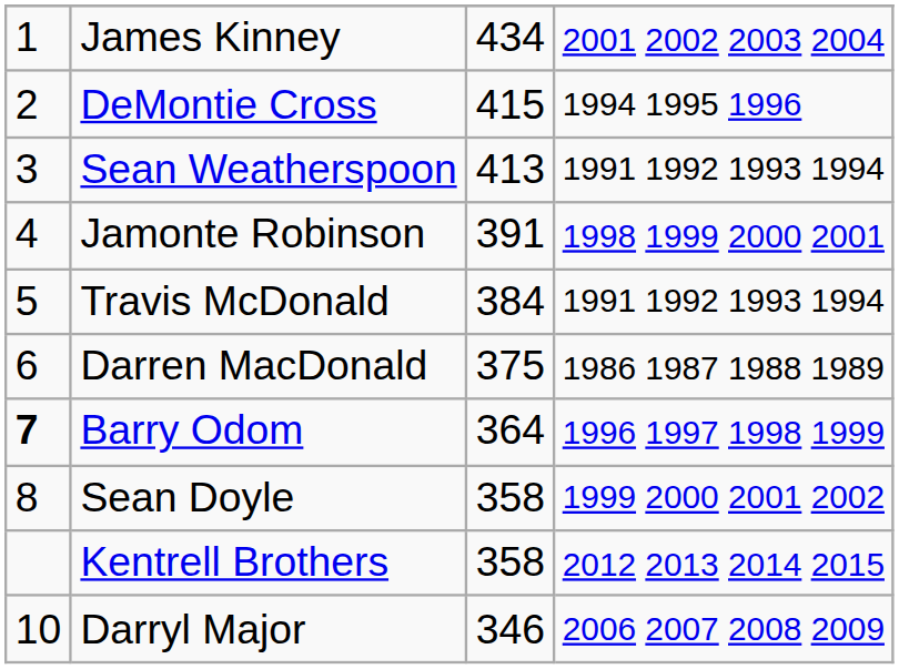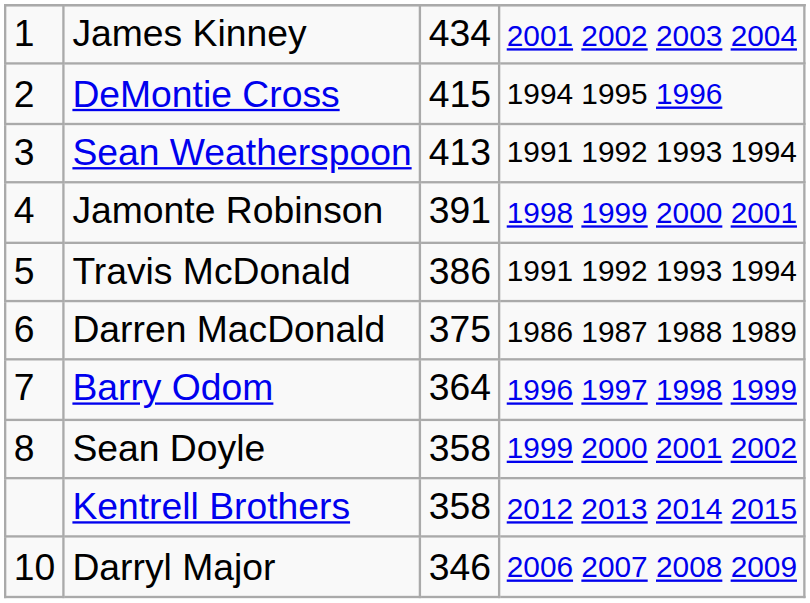Travis McDonald | column 3: 384 -> 386
Barry Odom | column 1: bold -> normal
